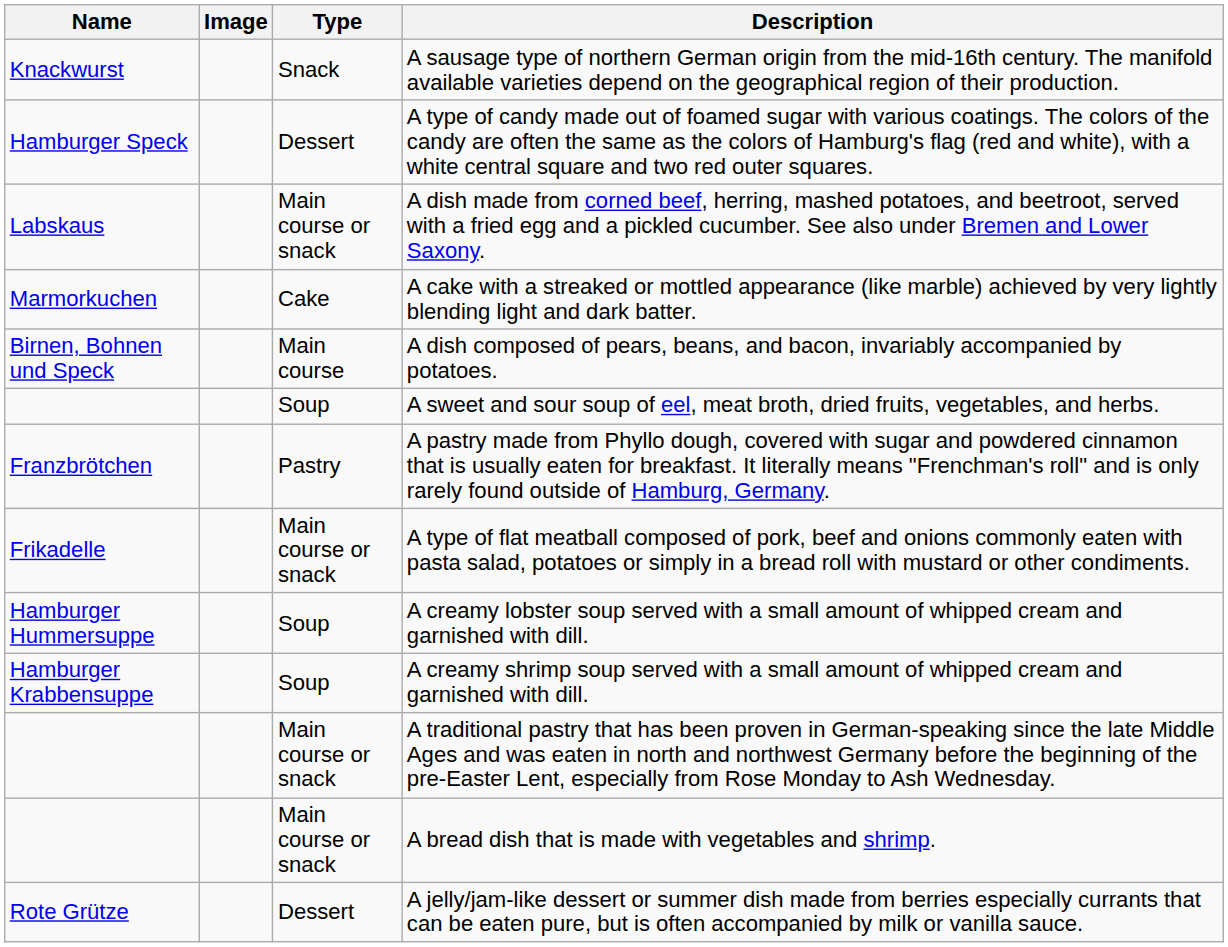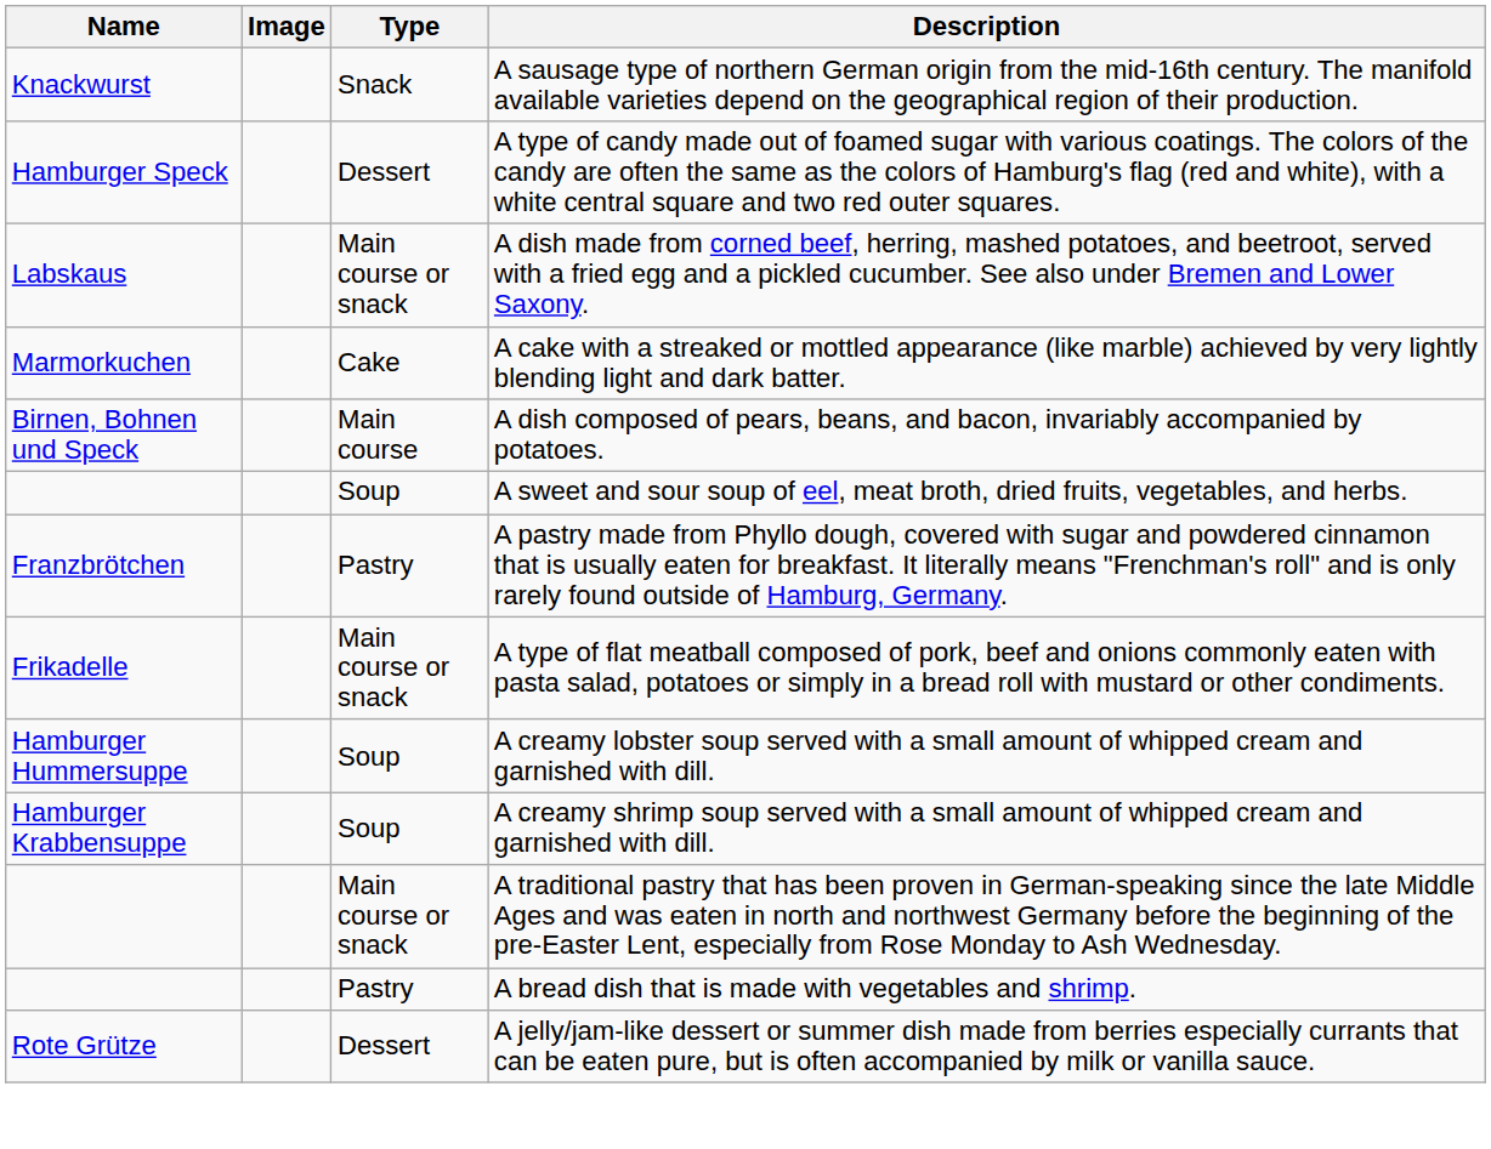A bread dish that is made with vegetables and shrimp. | Type: Main course or snack -> Pastry
